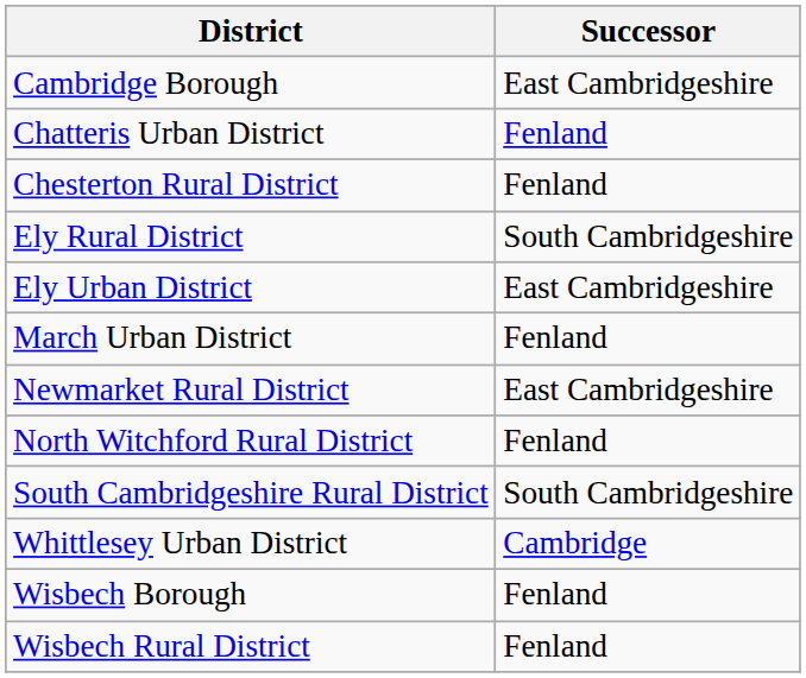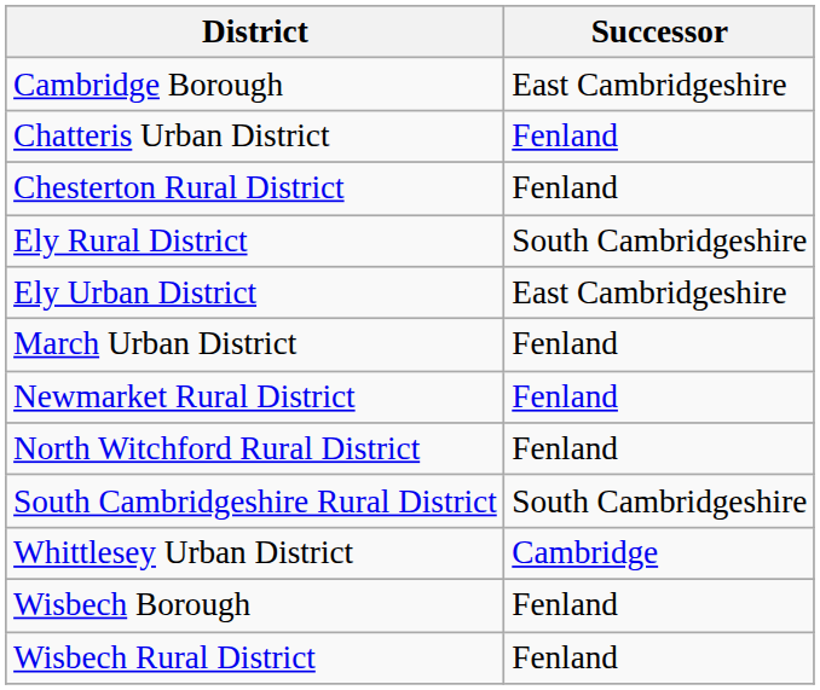Newmarket Rural District | Successor: East Cambridgeshire -> Fenland
